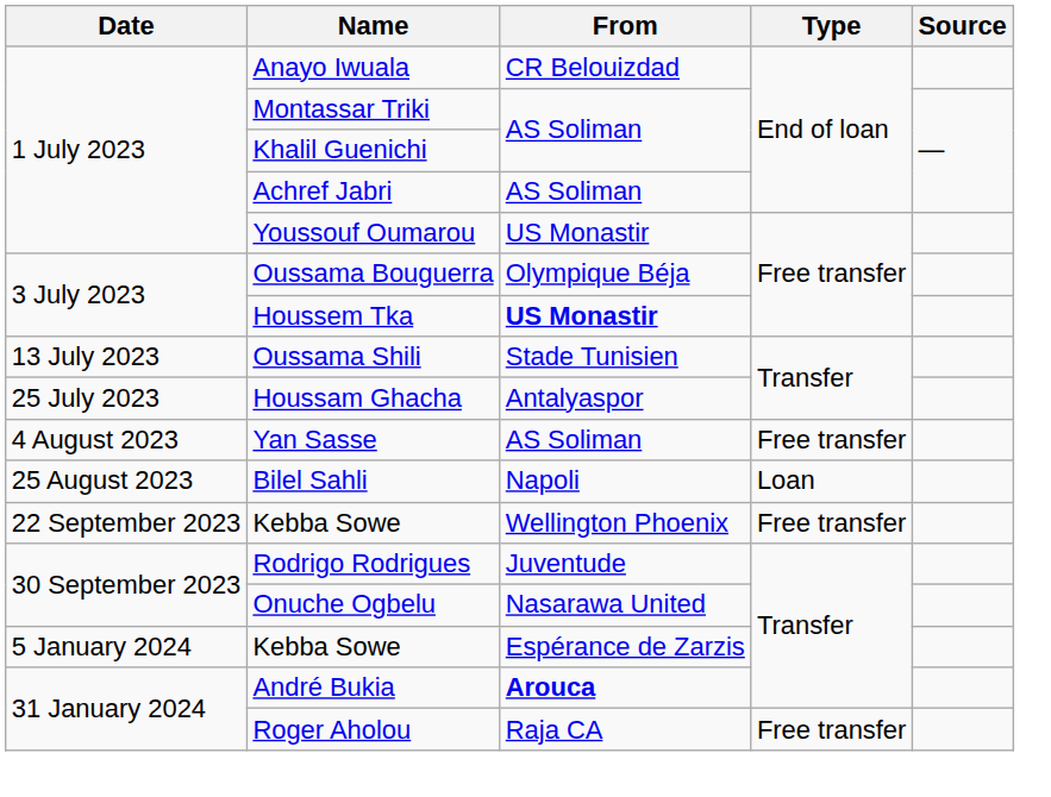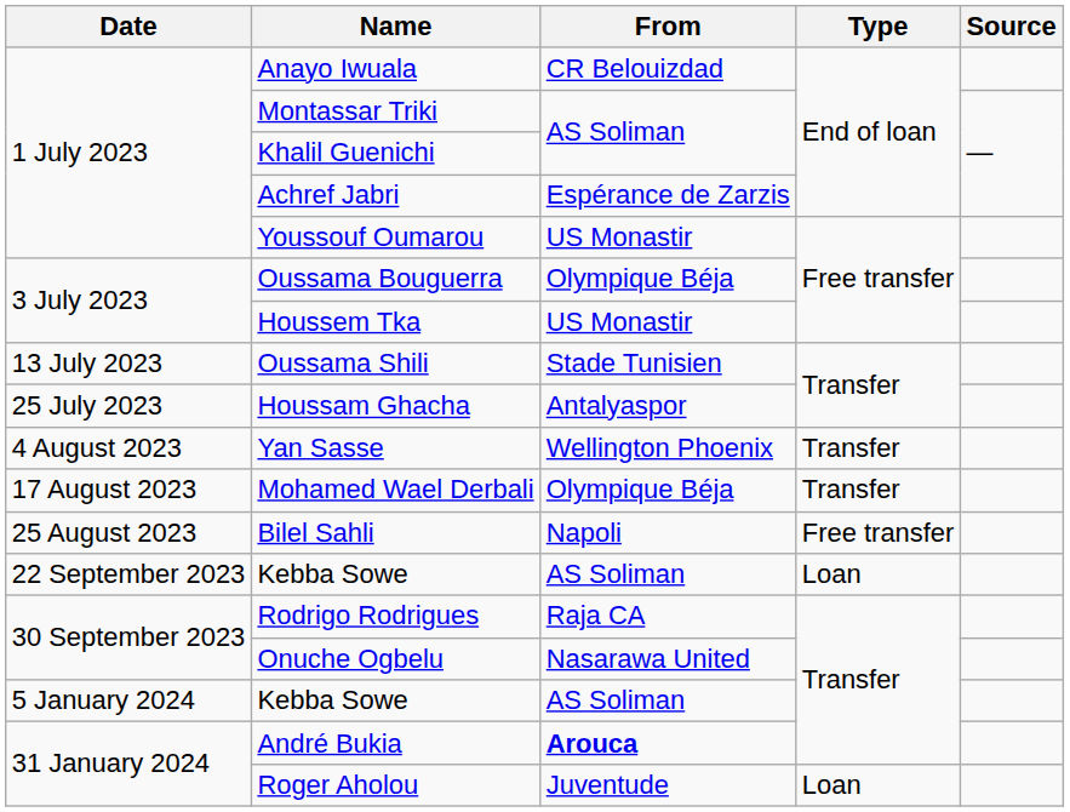Achref Jabri | From: AS Soliman -> Espérance de Zarzis
Houssem Tka | From: bold -> normal
Yan Sasse | From: AS Soliman -> Wellington Phoenix
Yan Sasse | Type: Free transfer -> Transfer
+ row: 17 August 2023 | Mohamed Wael Derbali | Olympique Béja | Transfer
Bilel Sahli | Type: Loan -> Free transfer
22 September 2023 / Kebba Sowe | From: Wellington Phoenix -> AS Soliman
22 September 2023 / Kebba Sowe | Type: Free transfer -> Loan
Rodrigo Rodrigues | From: Juventude -> Raja CA
5 January 2024 / Kebba Sowe | From: Espérance de Zarzis -> AS Soliman
Roger Aholou | From: Raja CA -> Juventude
Roger Aholou | Type: Free transfer -> Loan
